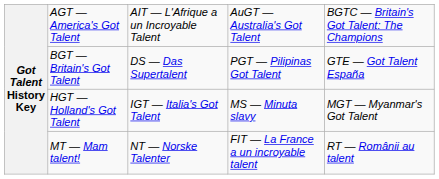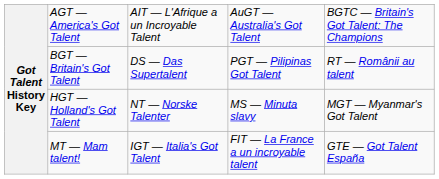BGT — Britain's Got Talent | column 5: GTE — Got Talent España -> RT — Românii au talent
HGT — Holland's Got Talent | column 3: IGT — Italia's Got Talent -> NT — Norske Talenter
MT — Mam talent! | column 3: NT — Norske Talenter -> IGT — Italia's Got Talent
MT — Mam talent! | column 5: RT — Românii au talent -> GTE — Got Talent España
